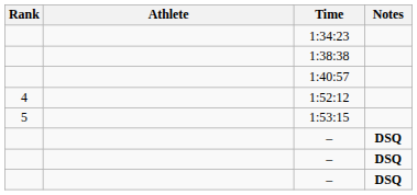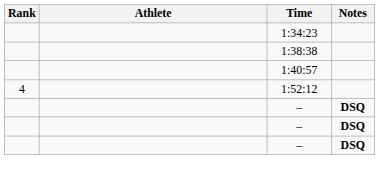- row: 5 | 1:53:15
